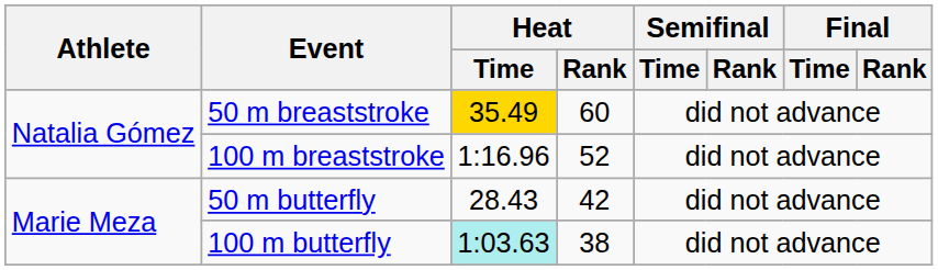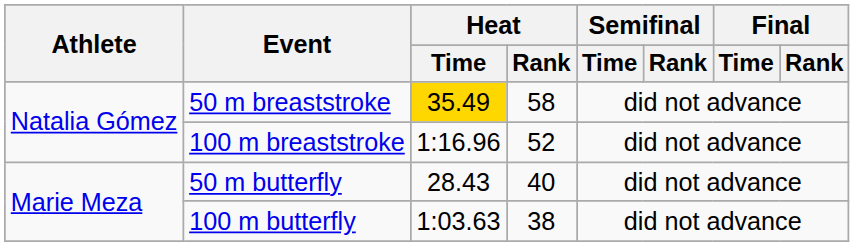50 m breaststroke | Heat / Rank: 60 -> 58
50 m butterfly | Heat / Rank: 42 -> 40
100 m butterfly | Heat / Time: paleturquoise background -> no background
